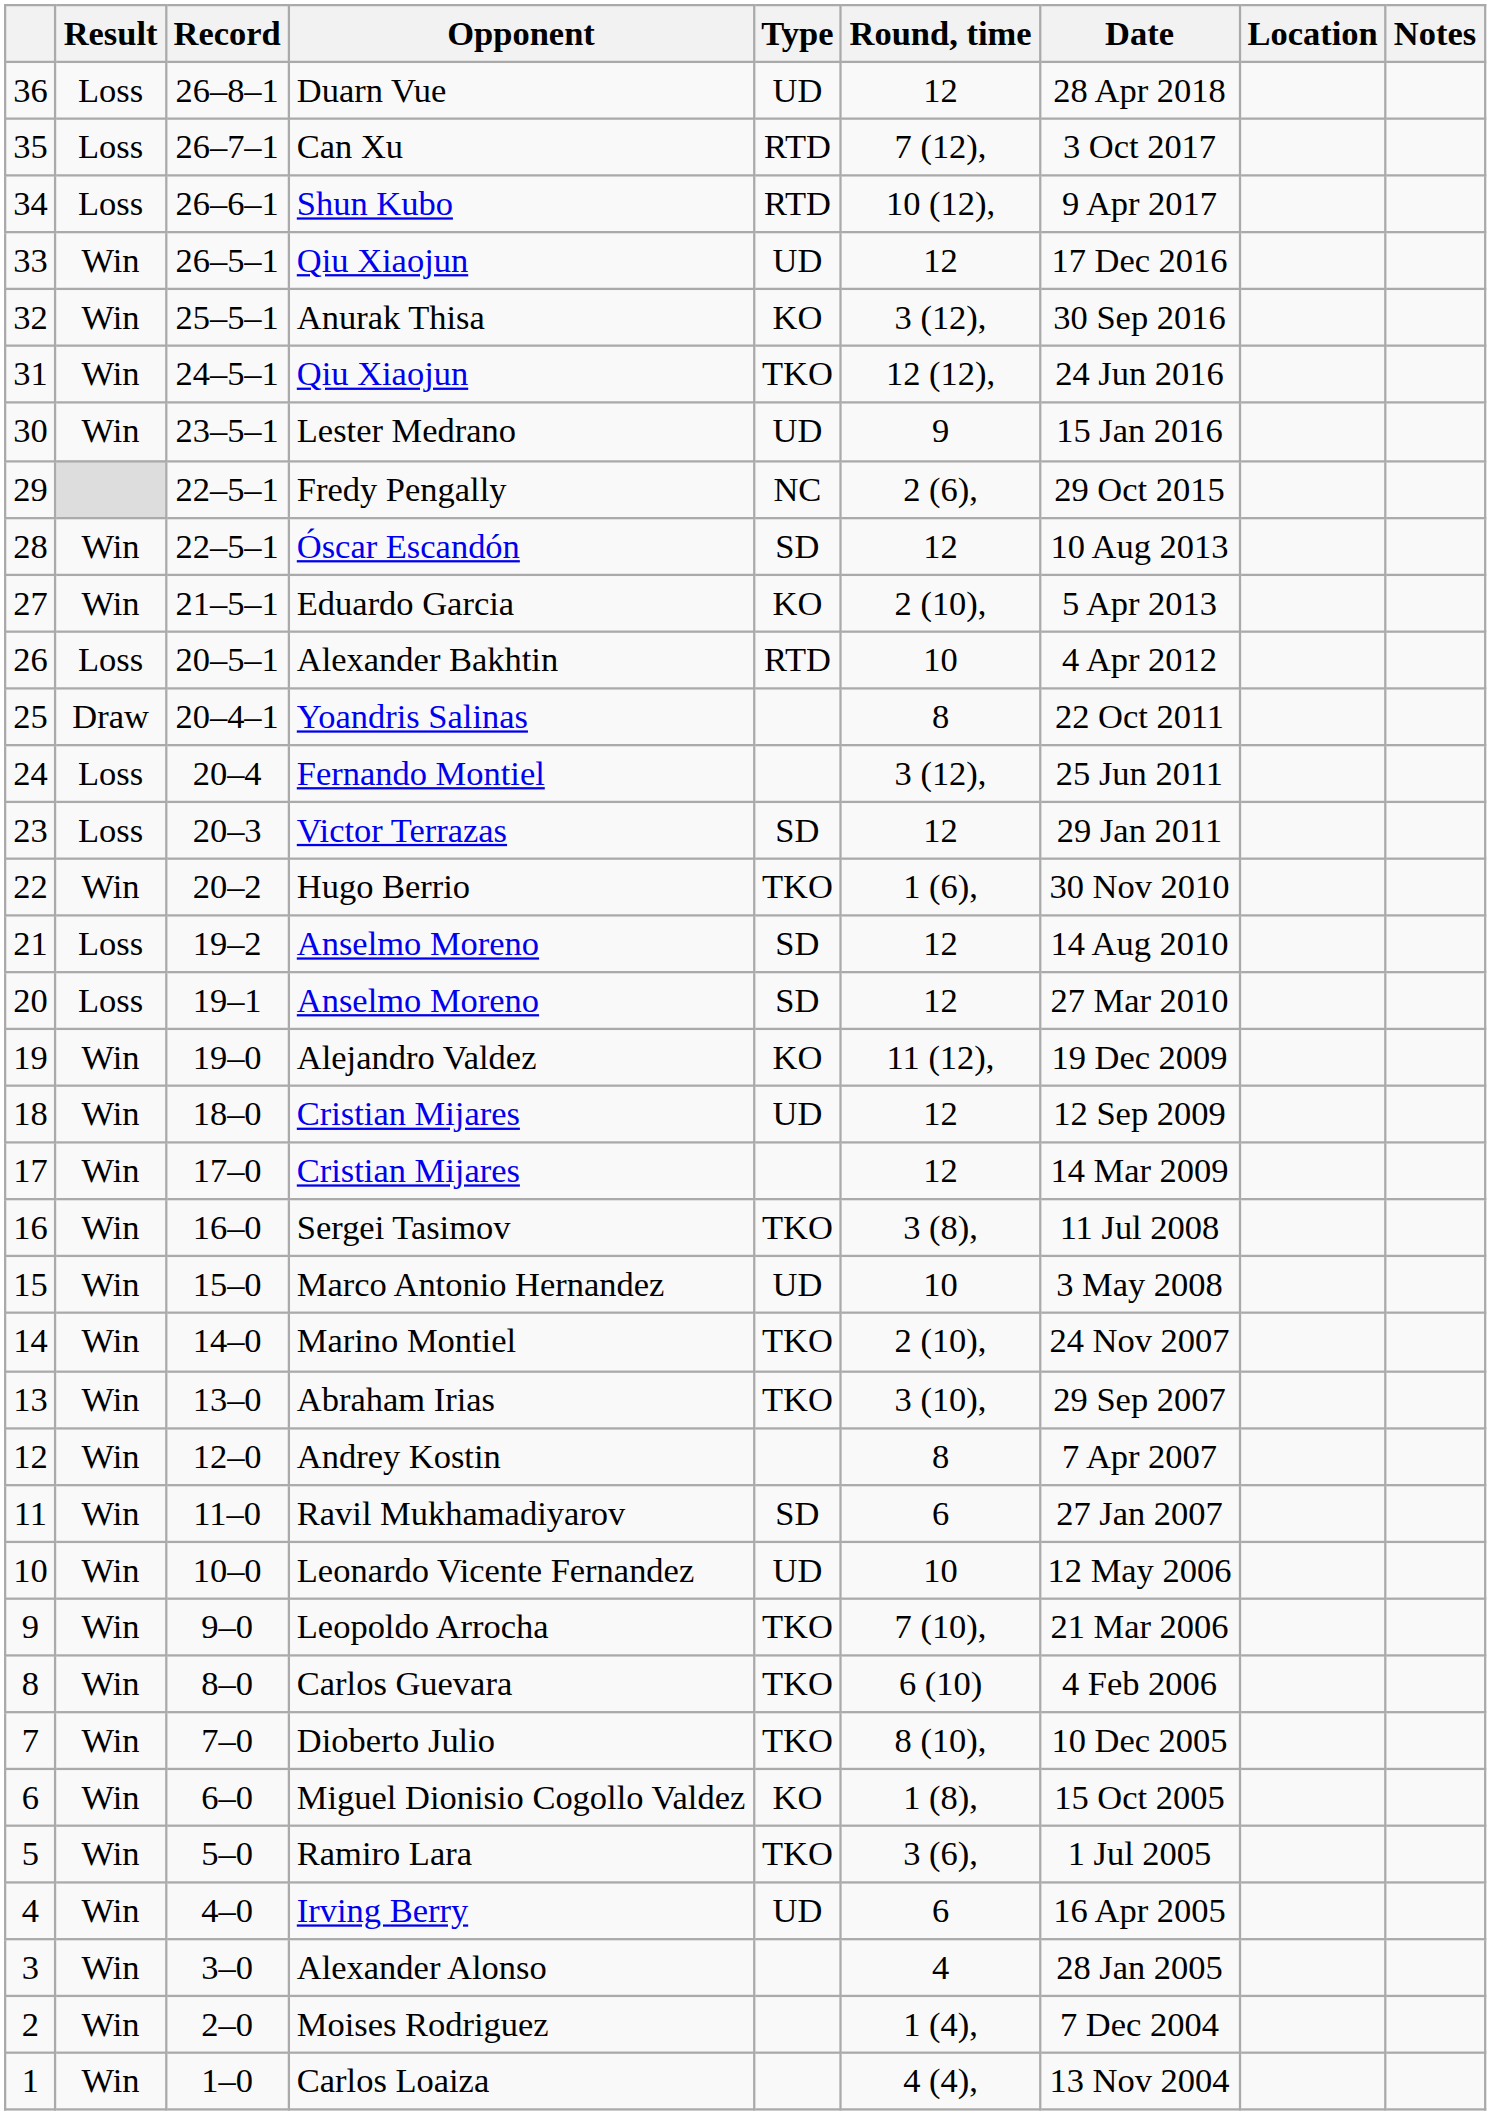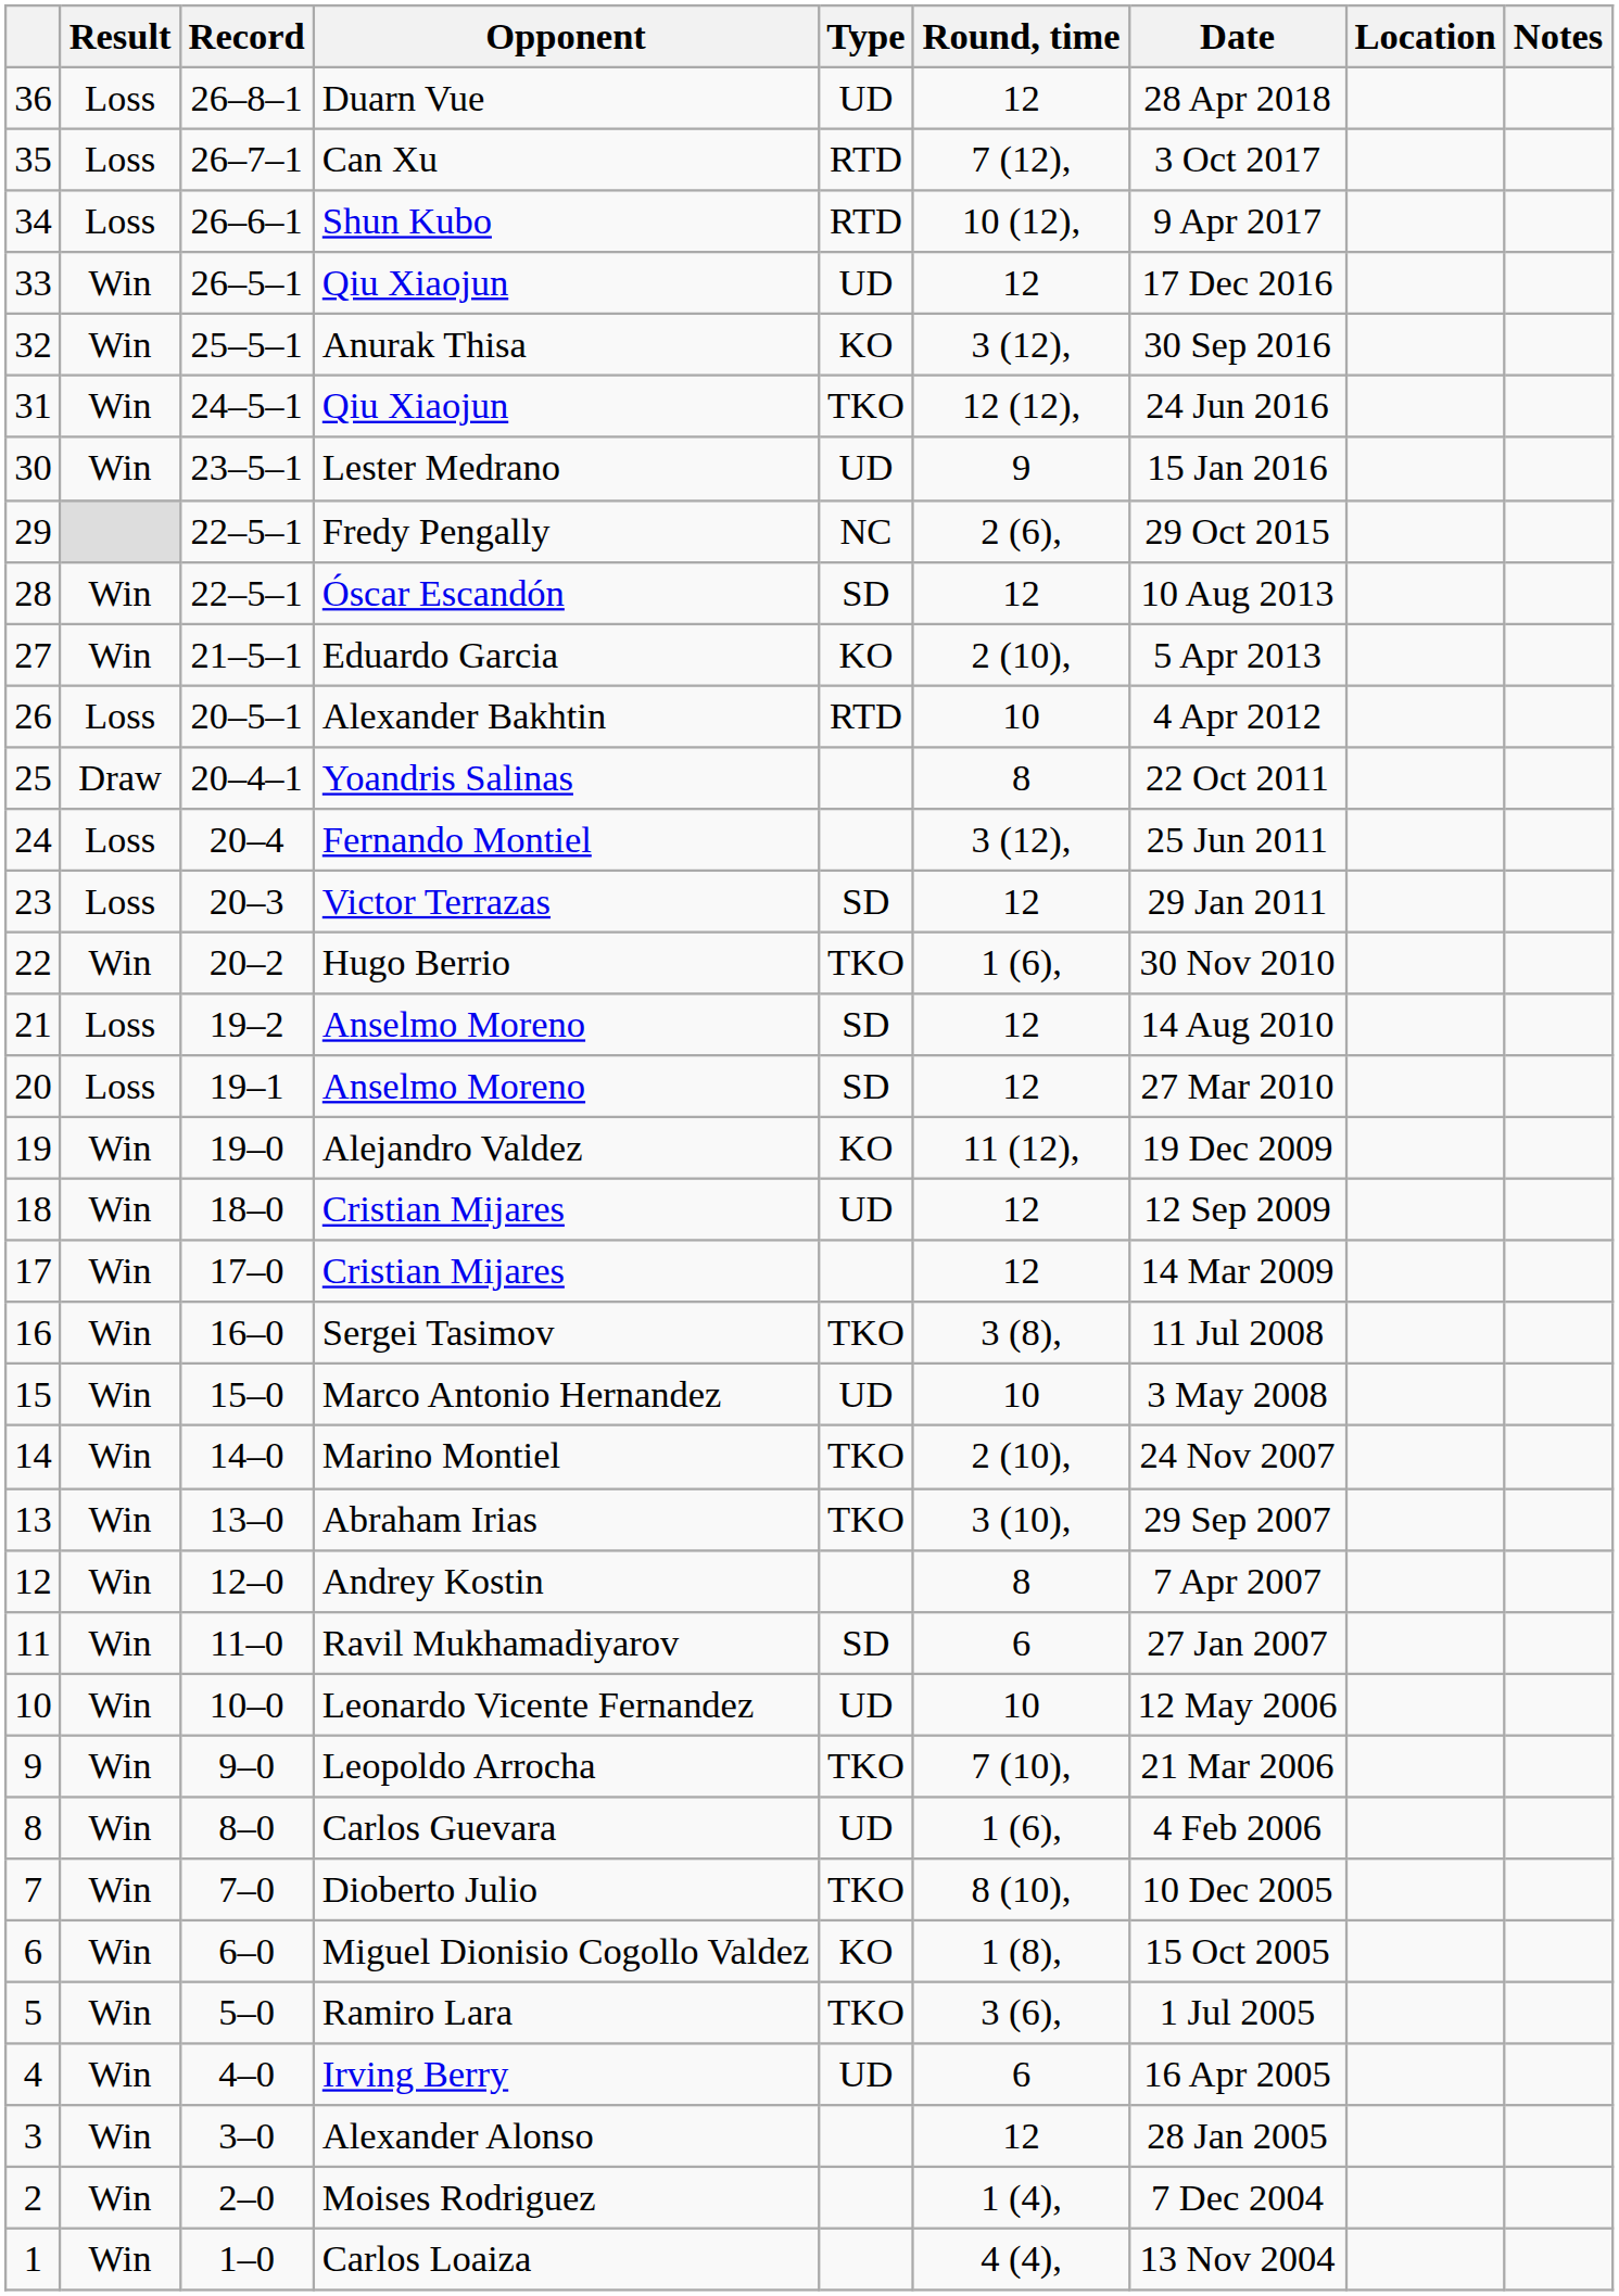Carlos Guevara | Type: TKO -> UD
Carlos Guevara | Round, time: 6 (10) -> 1 (6),
Alexander Alonso | Round, time: 4 -> 12
